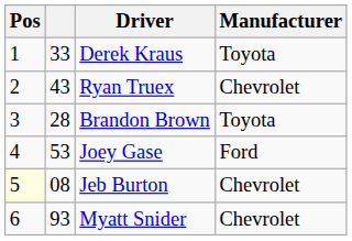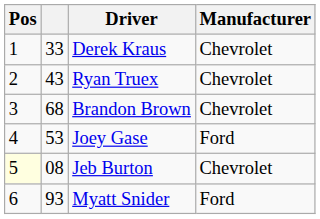Derek Kraus | Manufacturer: Toyota -> Chevrolet
Brandon Brown | column 2: 28 -> 68
Brandon Brown | Manufacturer: Toyota -> Chevrolet
Myatt Snider | Manufacturer: Chevrolet -> Ford
